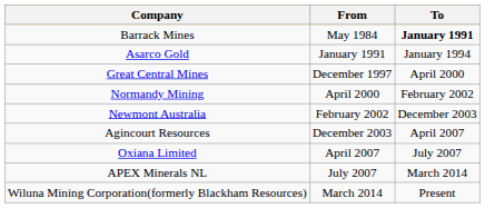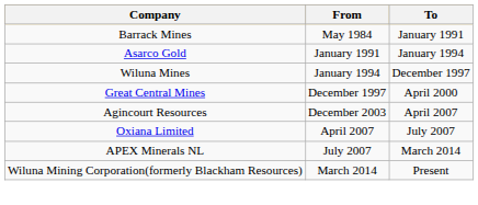Barrack Mines | To: bold -> normal
+ row: Wiluna Mines | January 1994 | December 1997
- row: Normandy Mining | April 2000 | February 2002
- row: Newmont Australia | February 2002 | December 2003
